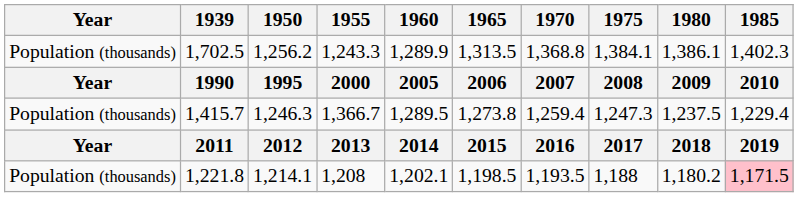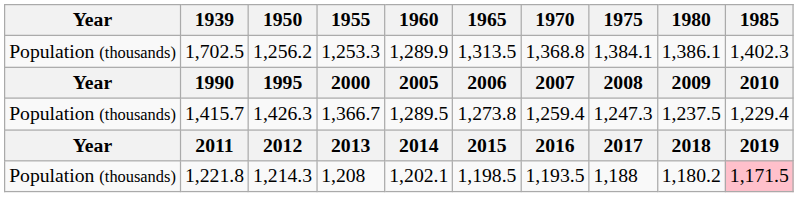1,702.5 | 1955: 1,243.3 -> 1,253.3
1,415.7 | 1950: 1,246.3 -> 1,426.3
1,221.8 | 1950: 1,214.1 -> 1,214.3
